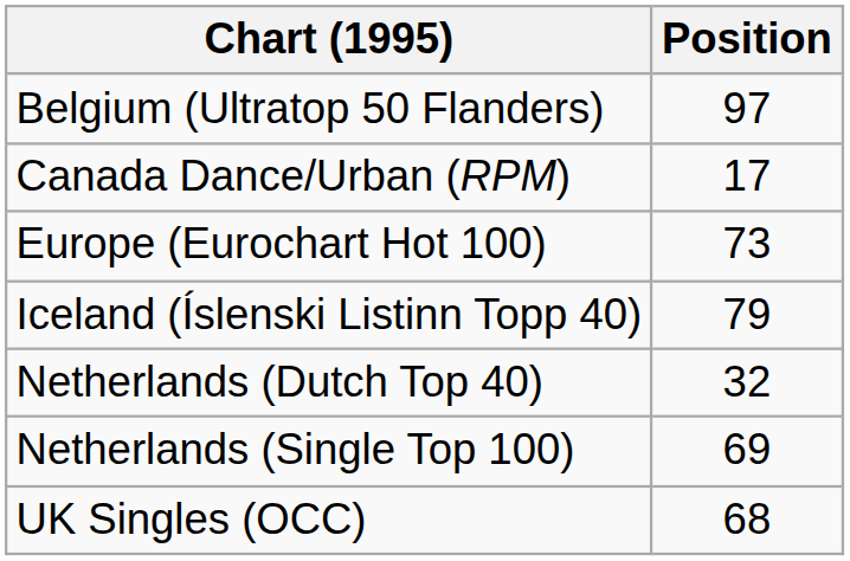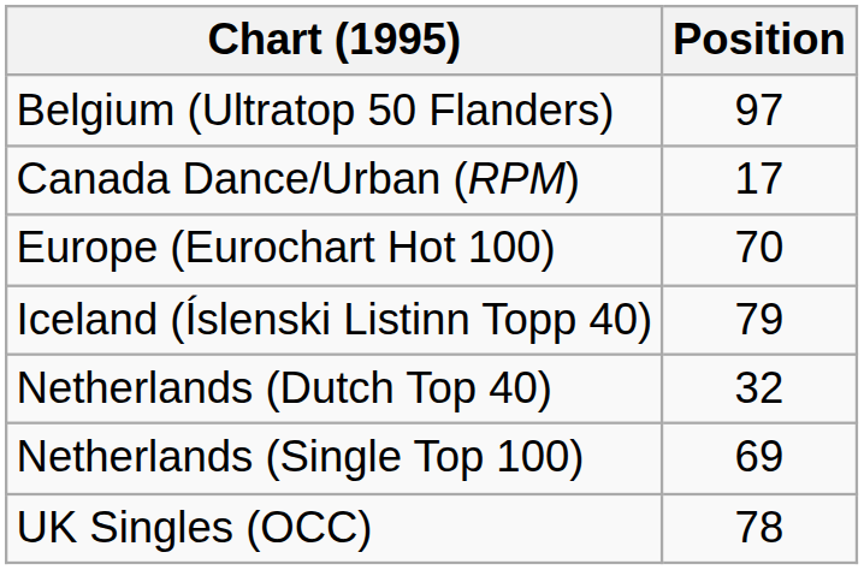Europe (Eurochart Hot 100) | Position: 73 -> 70
UK Singles (OCC) | Position: 68 -> 78
